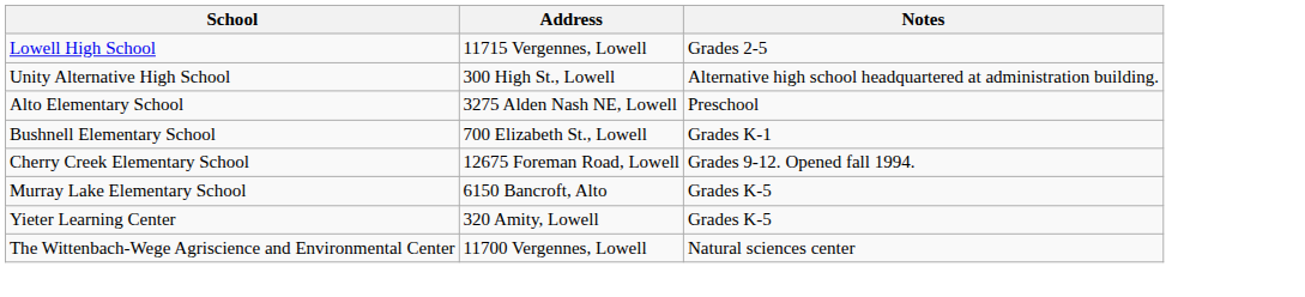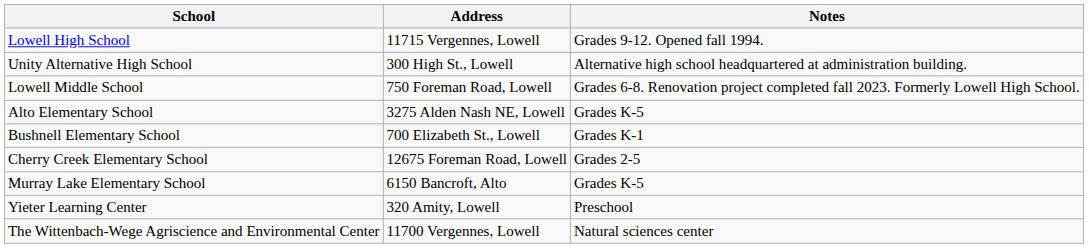Lowell High School | Notes: Grades 2-5 -> Grades 9-12. Opened fall 1994.
+ row: Lowell Middle School | 750 Foreman Road, Lowell | Grades 6-8. Renovation project completed fall 2023. Formerly Lowell High School.
Alto Elementary School | Notes: Preschool -> Grades K-5
Cherry Creek Elementary School | Notes: Grades 9-12. Opened fall 1994. -> Grades 2-5
Yieter Learning Center | Notes: Grades K-5 -> Preschool
